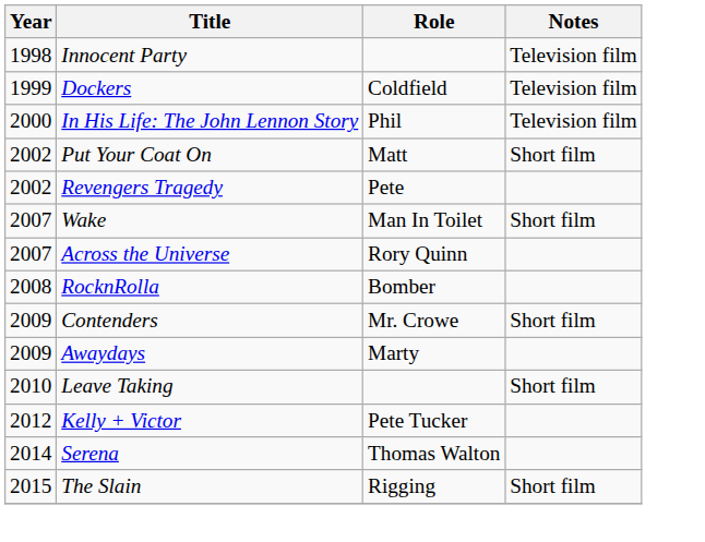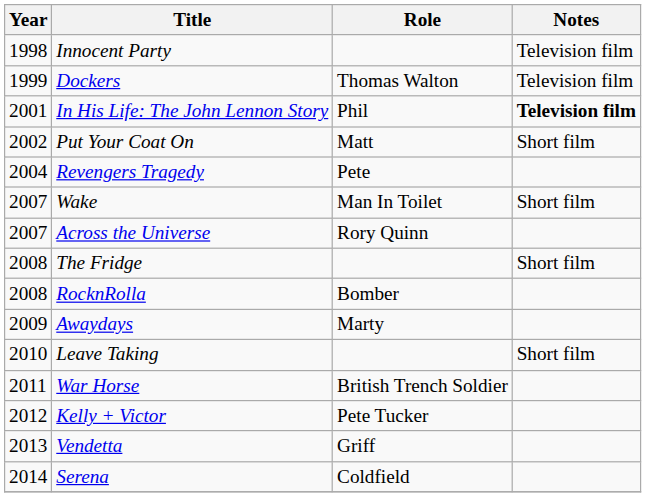Dockers | Role: Coldfield -> Thomas Walton
In His Life: The John Lennon Story | Year: 2000 -> 2001
In His Life: The John Lennon Story | Notes: normal -> bold
Revengers Tragedy | Year: 2002 -> 2004
+ row: 2008 | The Fridge | Short film
- row: 2009 | Contenders | Mr. Crowe | Short film
+ row: 2011 | War Horse | British Trench Soldier
+ row: 2013 | Vendetta | Griff
Serena | Role: Thomas Walton -> Coldfield
- row: 2015 | The Slain | Rigging | Short film
